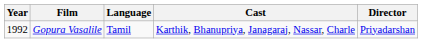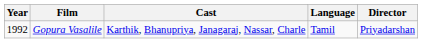columns swapped: Language <-> Cast
